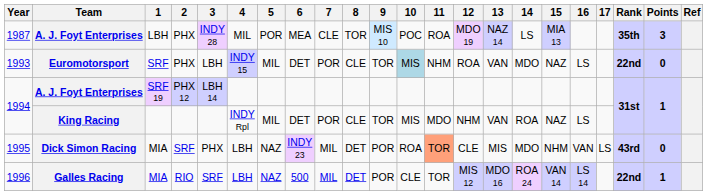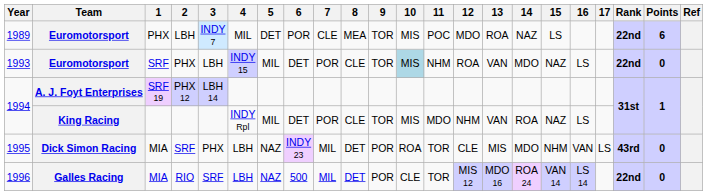- row: 1987 | A. J. Foyt Enterprises | LBH | PHX | INDY 28 | MIL | POR | MEA | CLE | TOR | MIS 10 | POC | ROA | MDO 19 | NAZ 14 | LS | MIA 13 | 35th | 3
+ row: 1989 | Euromotorsport | PHX | LBH | INDY 7 | MIL | DET | POR | CLE | MEA | TOR | MIS | POC | MDO | ROA | NAZ | LS | 22nd | 6
1995 | 11: lightsalmon background -> no background
1996 | Points: 1 -> 0
